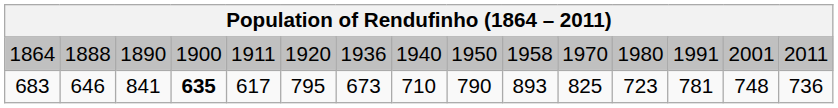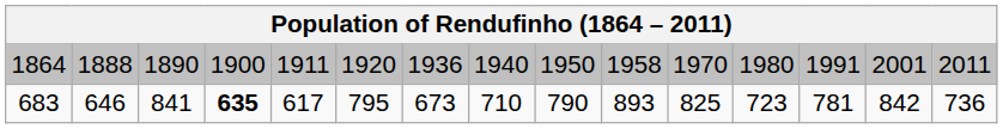683 | column 14: 748 -> 842
